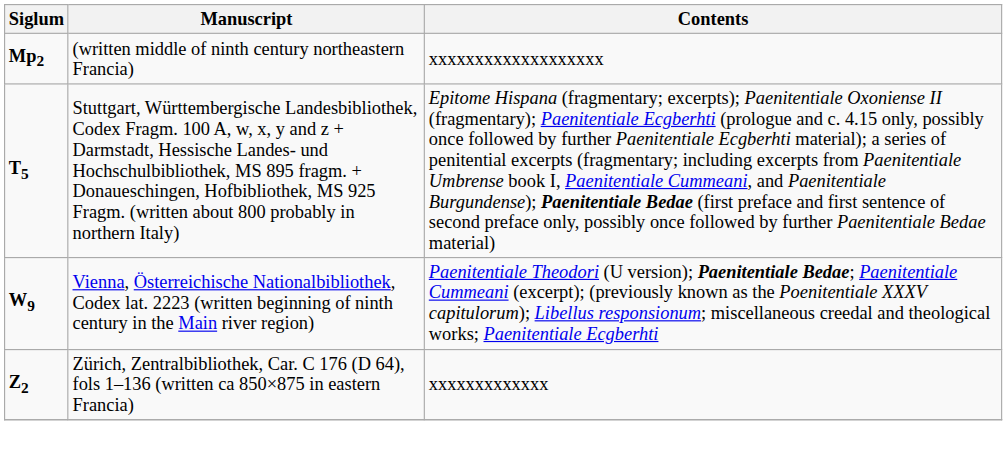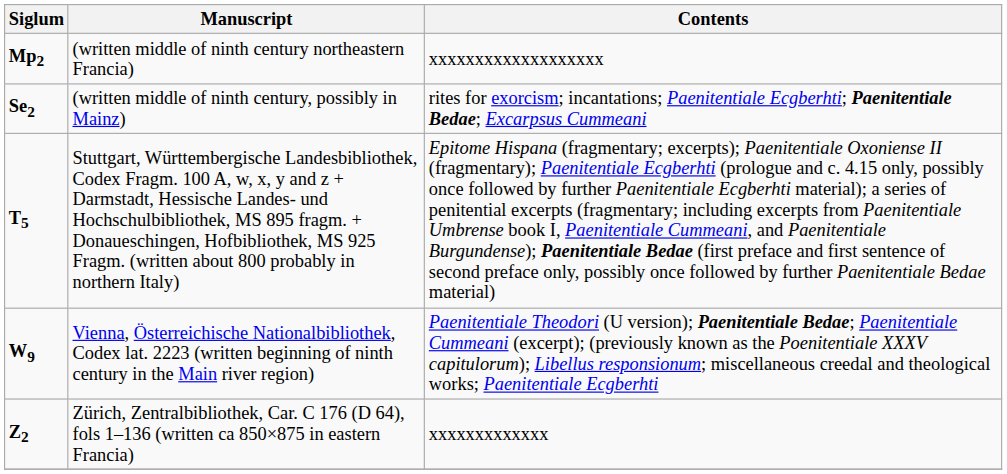+ row: Se2 | (written middle of ninth century, possibly in Mainz) | rites for exorcism; incantations; Paenitentiale Ecgberhti; Paenitentiale Bedae; Excarpsus Cummeani
